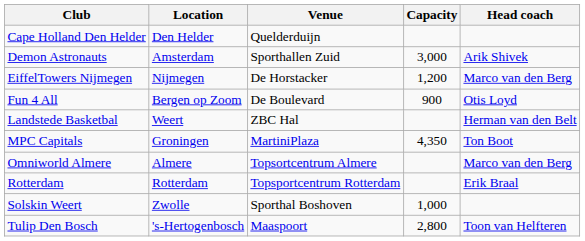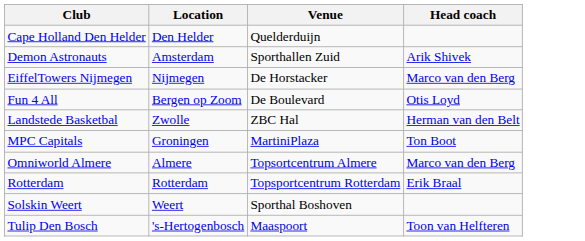- column: Capacity | 3,000 | 1,200 | 900 | 4,350 | 1,000 | 2,800
Landstede Basketbal | Location: Weert -> Zwolle
Solskin Weert | Location: Zwolle -> Weert
